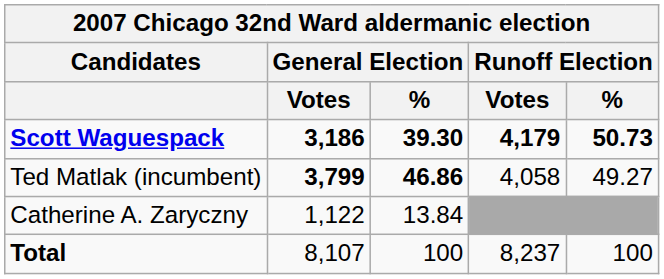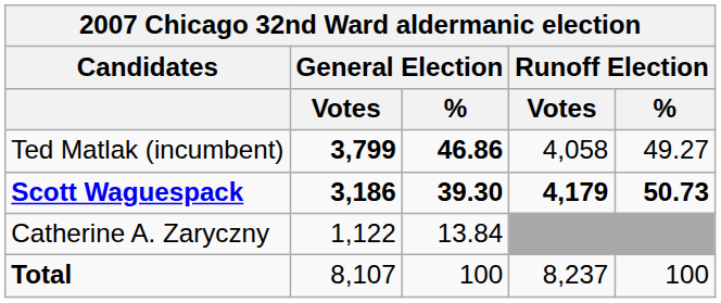rows swapped: Scott Waguespack <-> Ted Matlak (incumbent)
